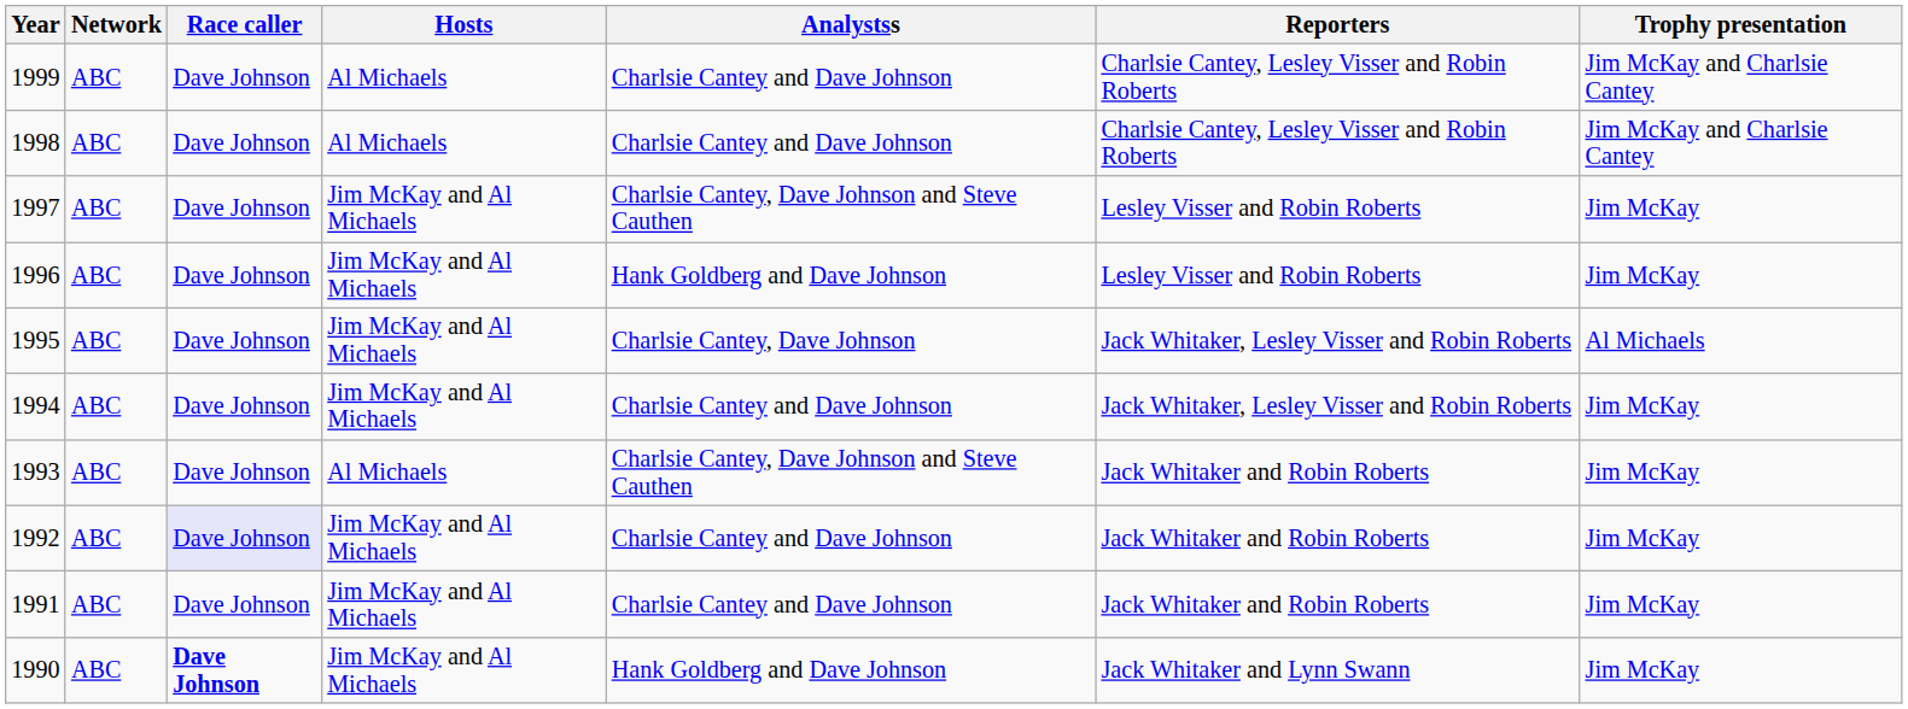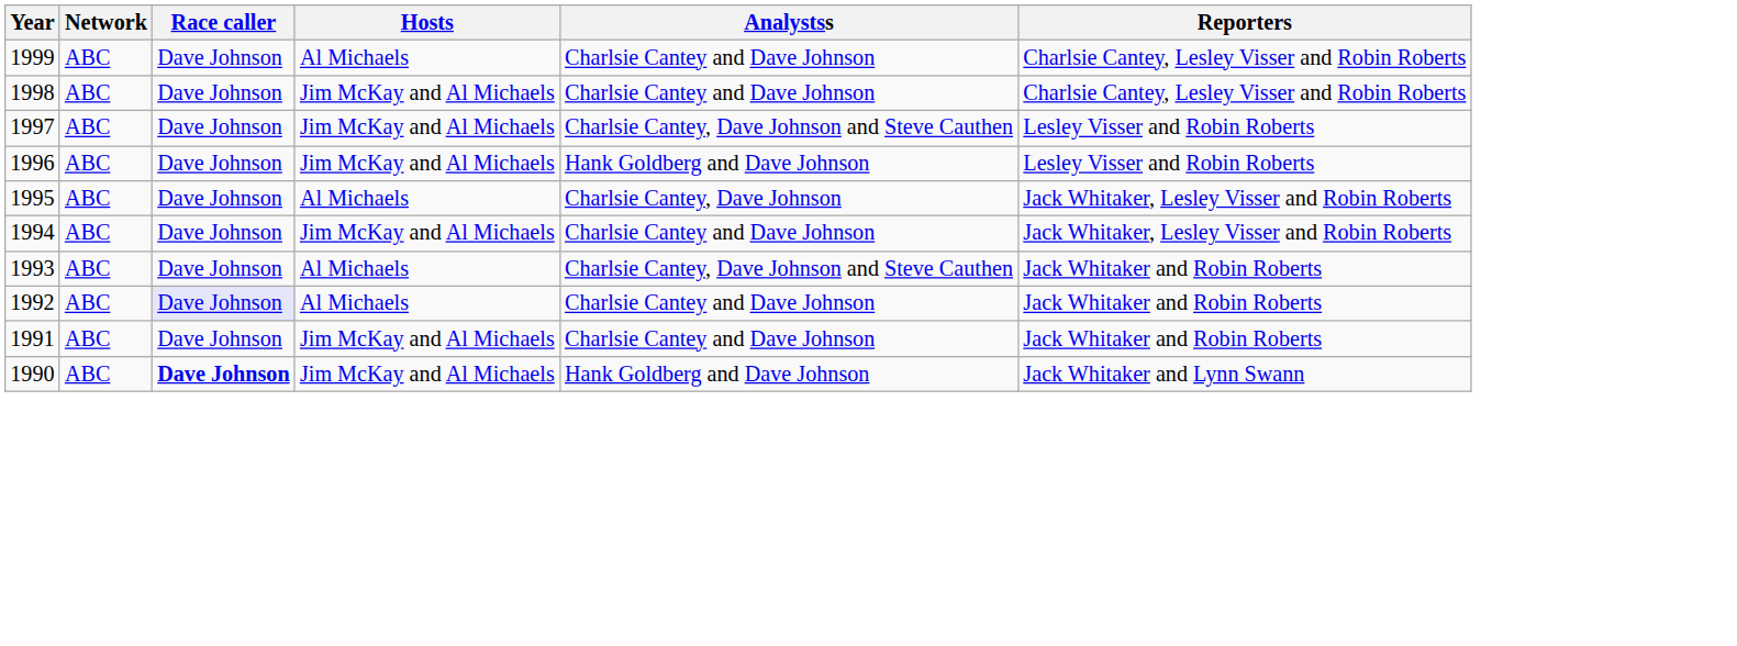- column: Trophy presentation | Jim McKay and Charlsie Cantey | Jim McKay and Charlsie Cantey | Jim McKay | Jim McKay | Al Michaels | Jim McKay | Jim McKay | Jim McKay | Jim McKay | Jim McKay
1998 | Hosts: Al Michaels -> Jim McKay and Al Michaels
1995 | Hosts: Jim McKay and Al Michaels -> Al Michaels
1992 | Hosts: Jim McKay and Al Michaels -> Al Michaels
